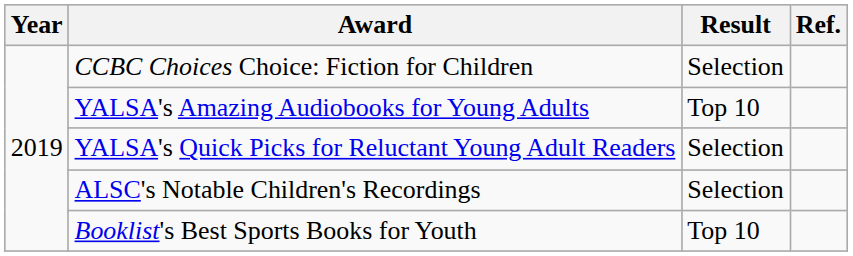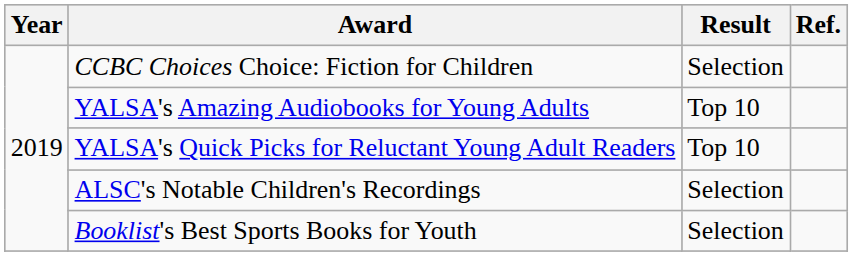YALSA's Quick Picks for Reluctant Young Adult Readers | Result: Selection -> Top 10
Booklist's Best Sports Books for Youth | Result: Top 10 -> Selection
